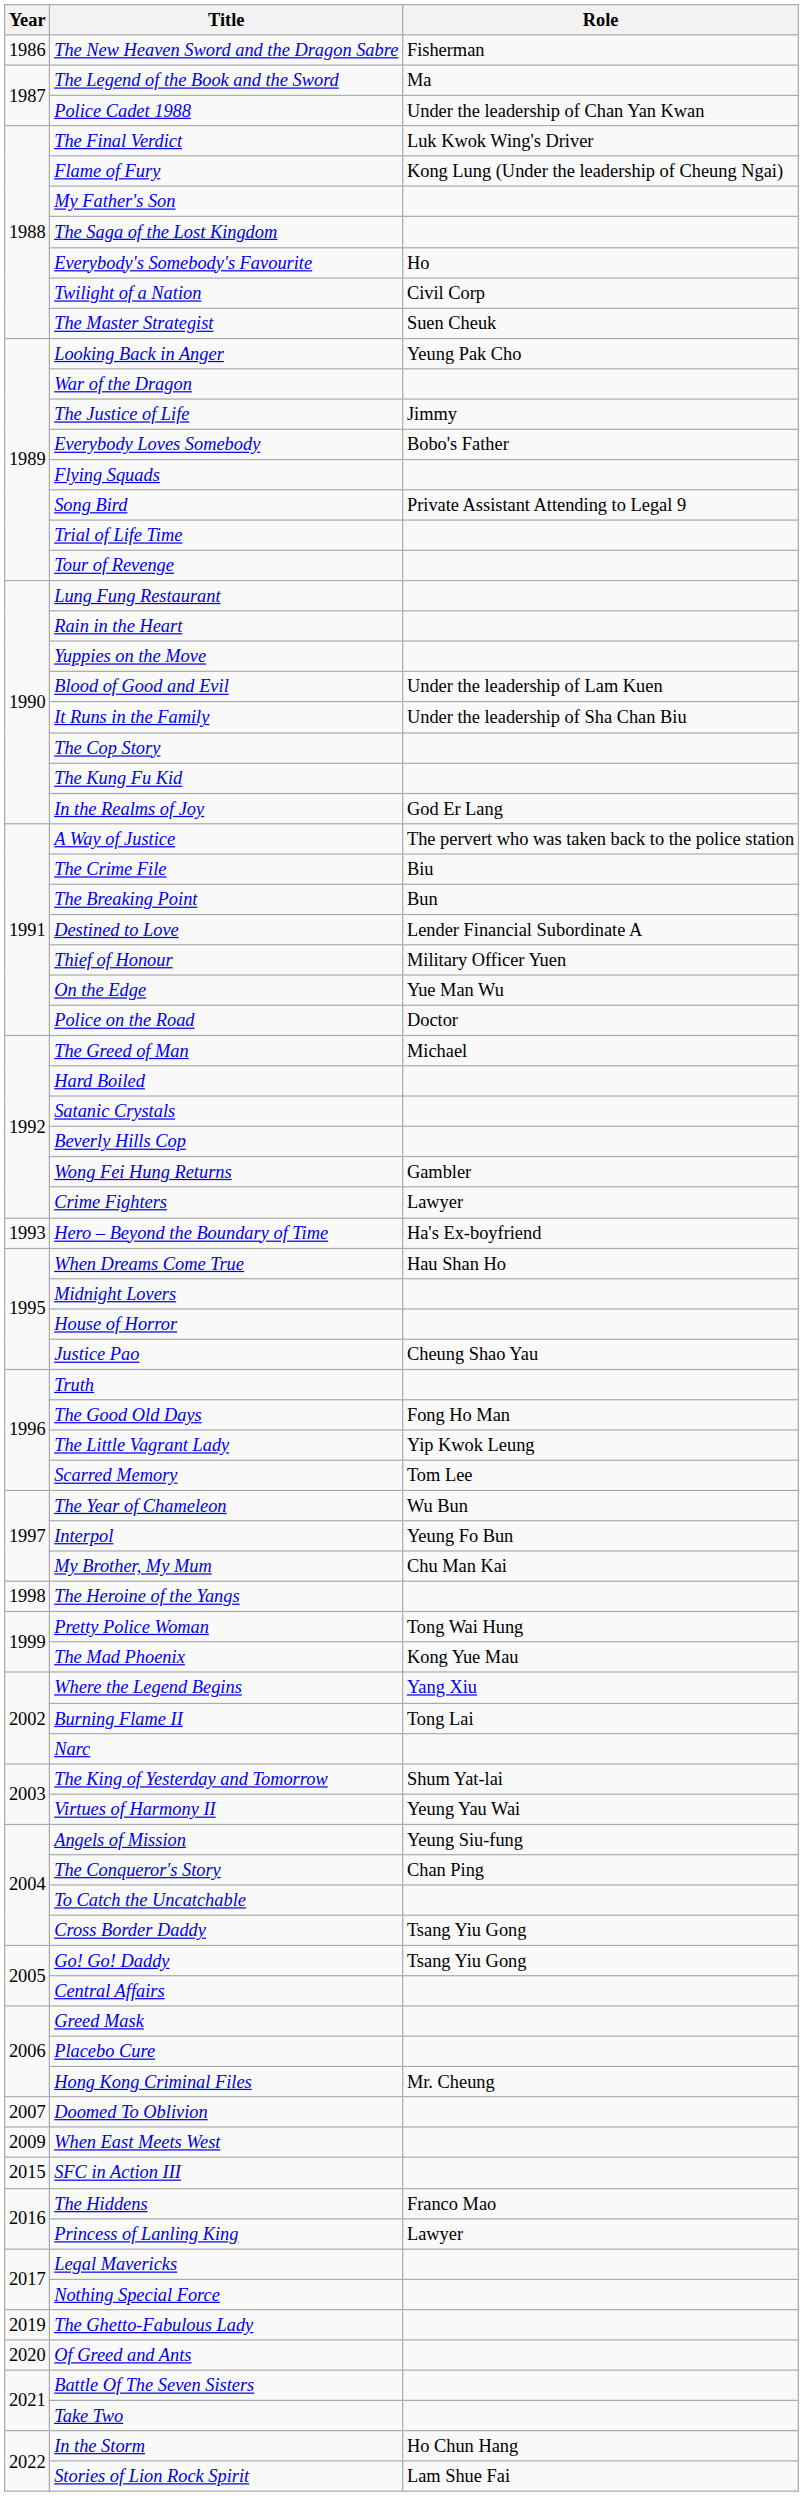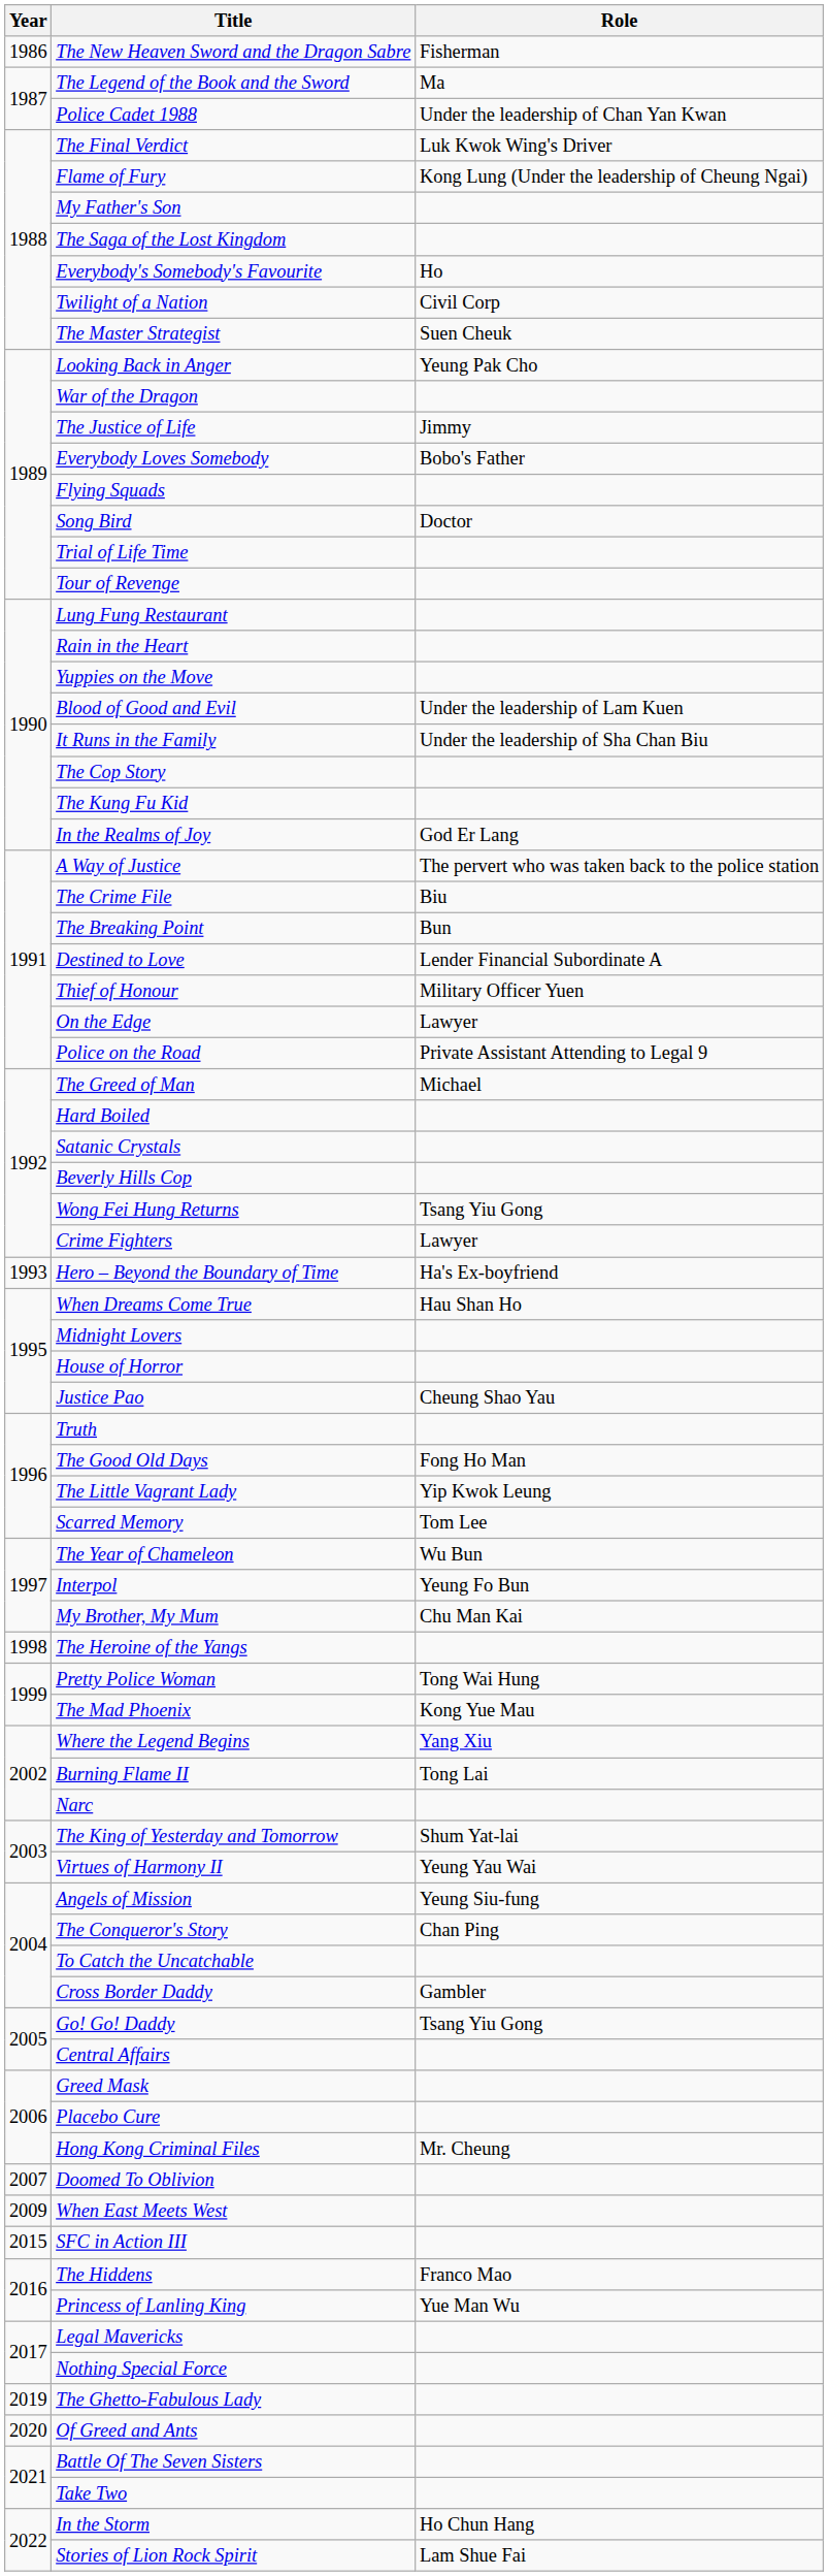Song Bird | Role: Private Assistant Attending to Legal 9 -> Doctor
On the Edge | Role: Yue Man Wu -> Lawyer
Police on the Road | Role: Doctor -> Private Assistant Attending to Legal 9
Wong Fei Hung Returns | Role: Gambler -> Tsang Yiu Gong
Cross Border Daddy | Role: Tsang Yiu Gong -> Gambler
Princess of Lanling King | Role: Lawyer -> Yue Man Wu
